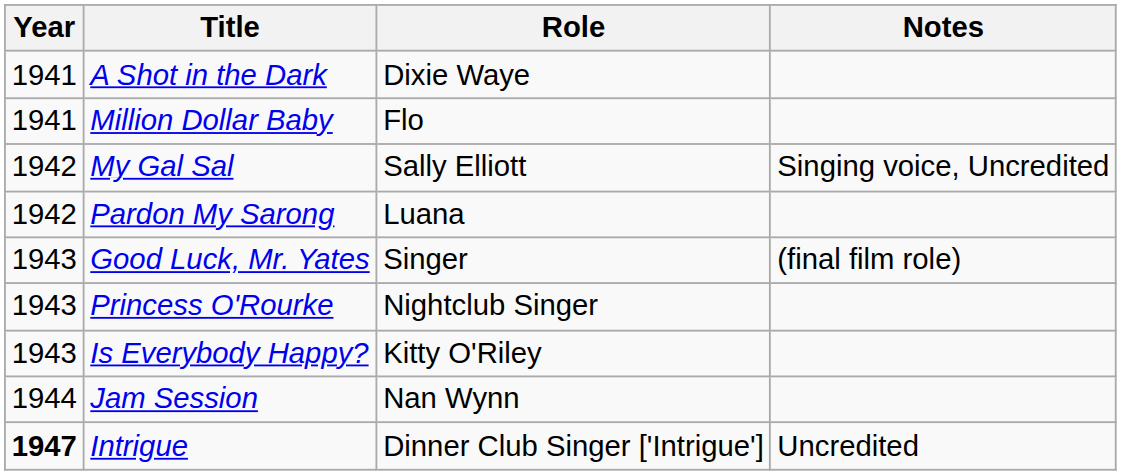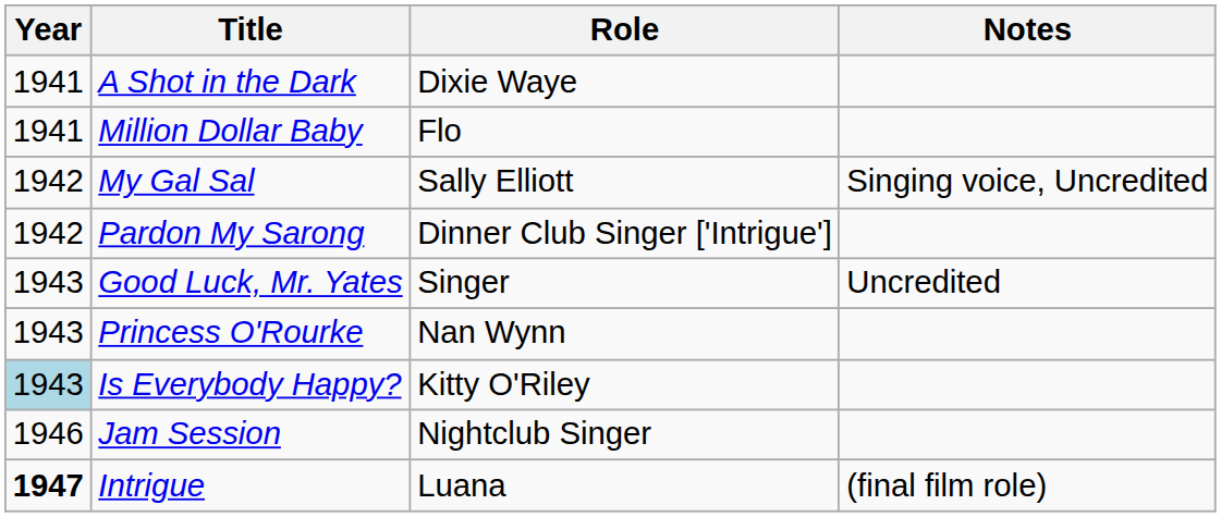Pardon My Sarong | Role: Luana -> Dinner Club Singer ['Intrigue']
Good Luck, Mr. Yates | Notes: (final film role) -> Uncredited
Princess O'Rourke | Role: Nightclub Singer -> Nan Wynn
Is Everybody Happy? | Year: no background -> lightblue background
Jam Session | Year: 1944 -> 1946
Jam Session | Role: Nan Wynn -> Nightclub Singer
Intrigue | Role: Dinner Club Singer ['Intrigue'] -> Luana
Intrigue | Notes: Uncredited -> (final film role)
